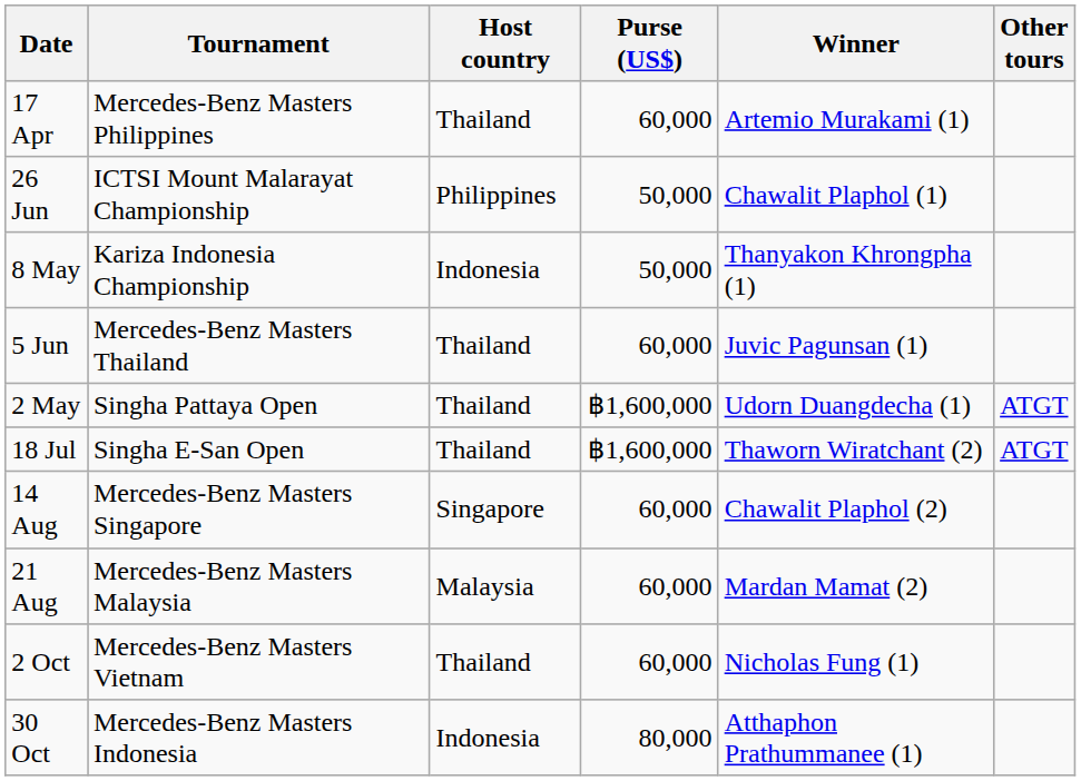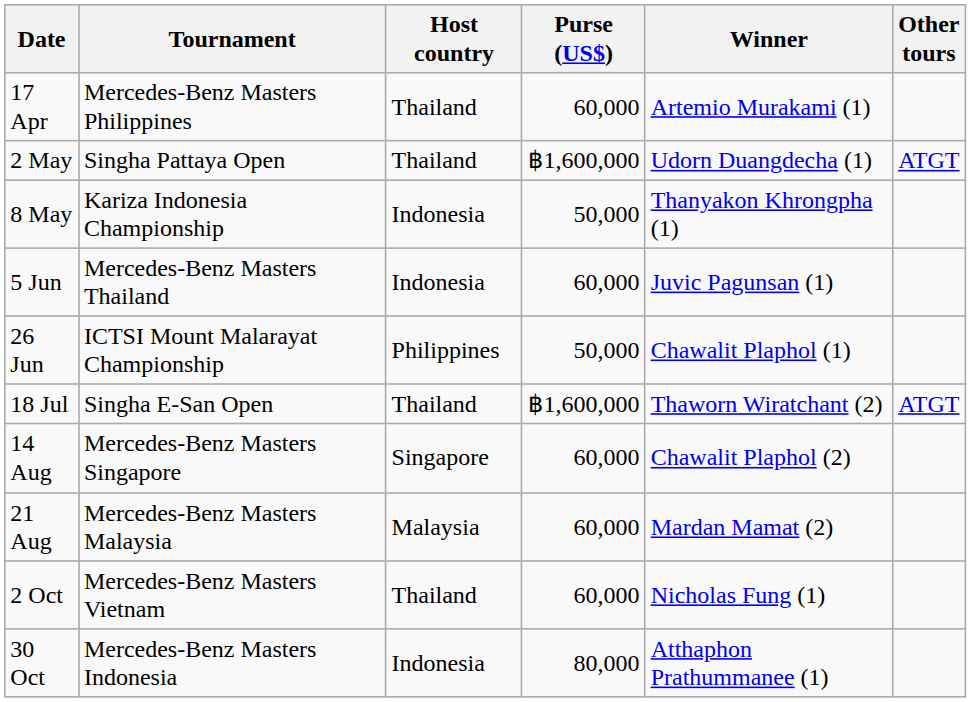rows swapped: 2 May <-> 26 Jun
5 Jun | Host country: Thailand -> Indonesia
